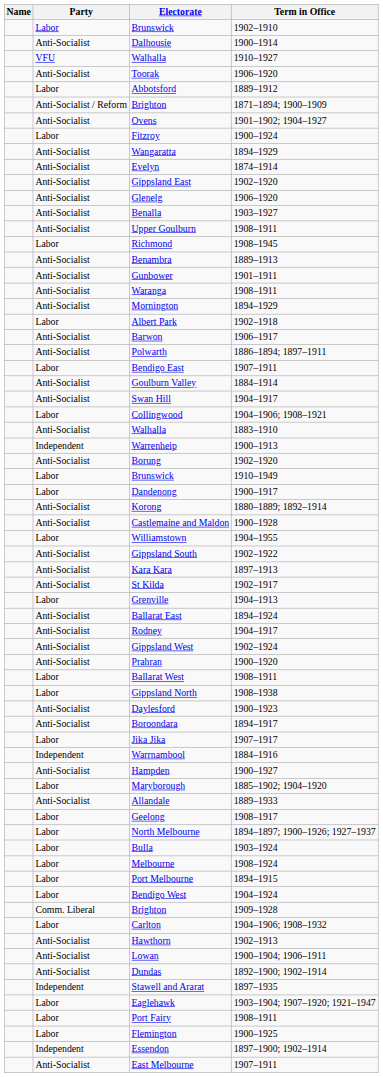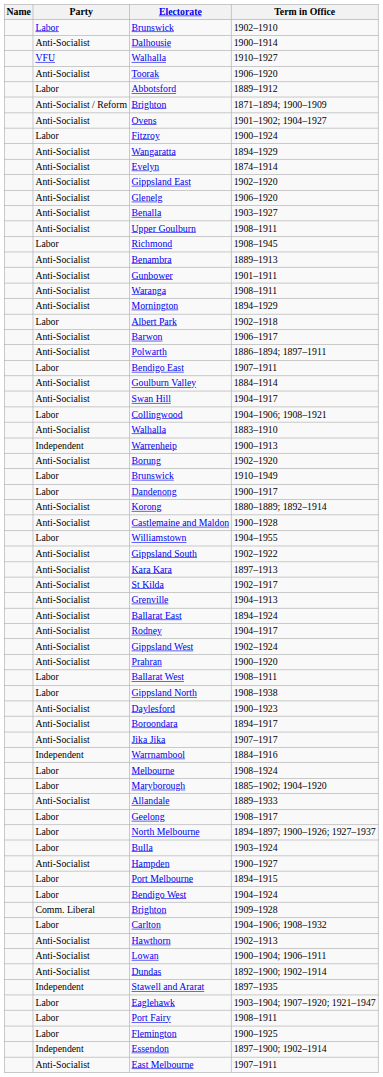Grenville | Party: Labor -> Anti-Socialist
Jika Jika | Party: Labor -> Anti-Socialist
rows swapped: Hampden <-> Melbourne
